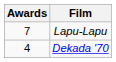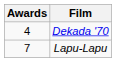rows swapped: Lapu-Lapu <-> Dekada '70
